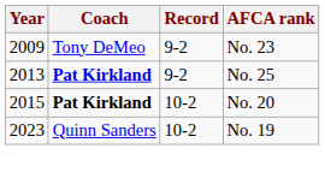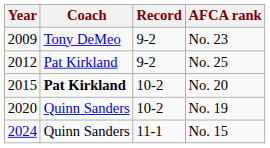No. 25 | Year: 2013 -> 2012
No. 25 | Coach: bold -> normal
No. 19 | Year: 2023 -> 2020
+ row: 2024 | Quinn Sanders | 11-1 | No. 15
